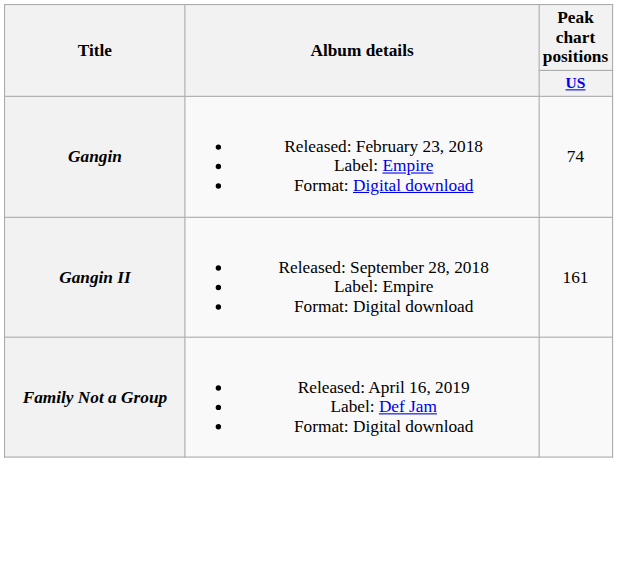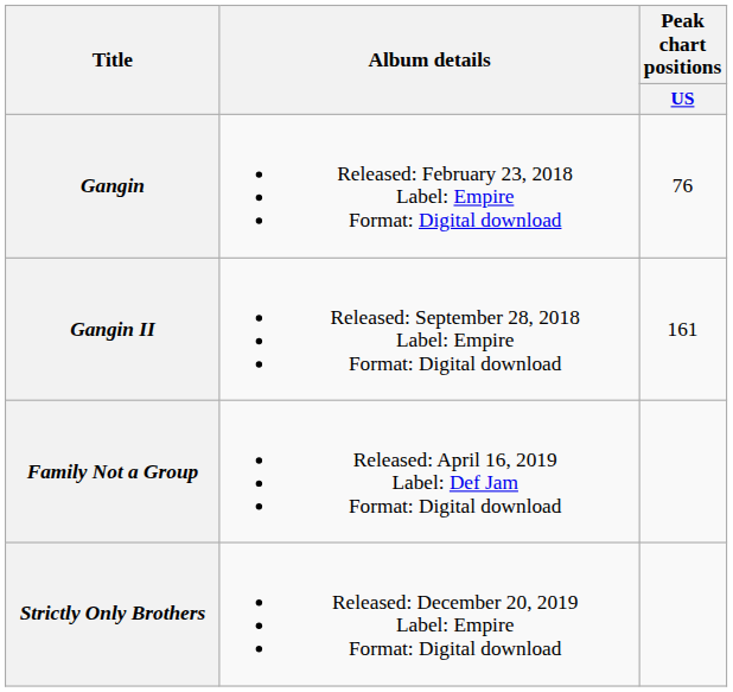Gangin | Peak chart positions / US: 74 -> 76
+ row: Strictly Only Brothers | Released: December 20, 2019 Label: Empire Format: Digital download
